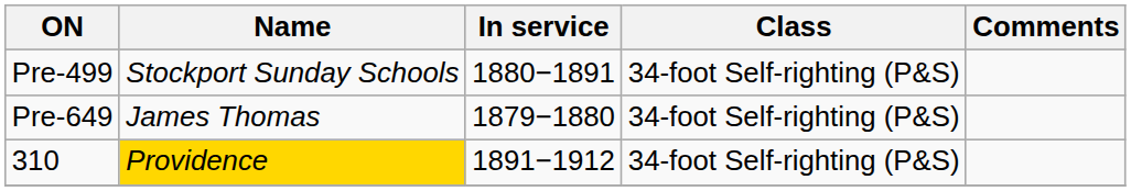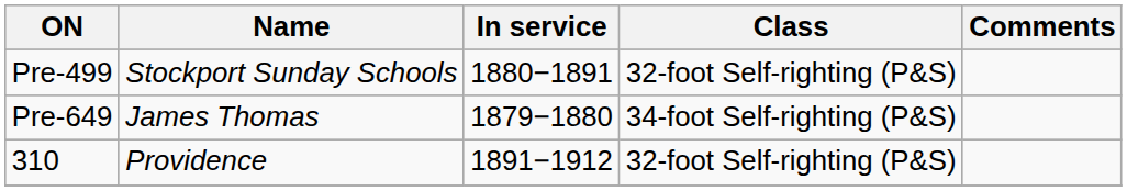Pre-499 | Class: 34-foot Self-righting (P&S) -> 32-foot Self-righting (P&S)
310 | Name: gold background -> no background
310 | Class: 34-foot Self-righting (P&S) -> 32-foot Self-righting (P&S)
